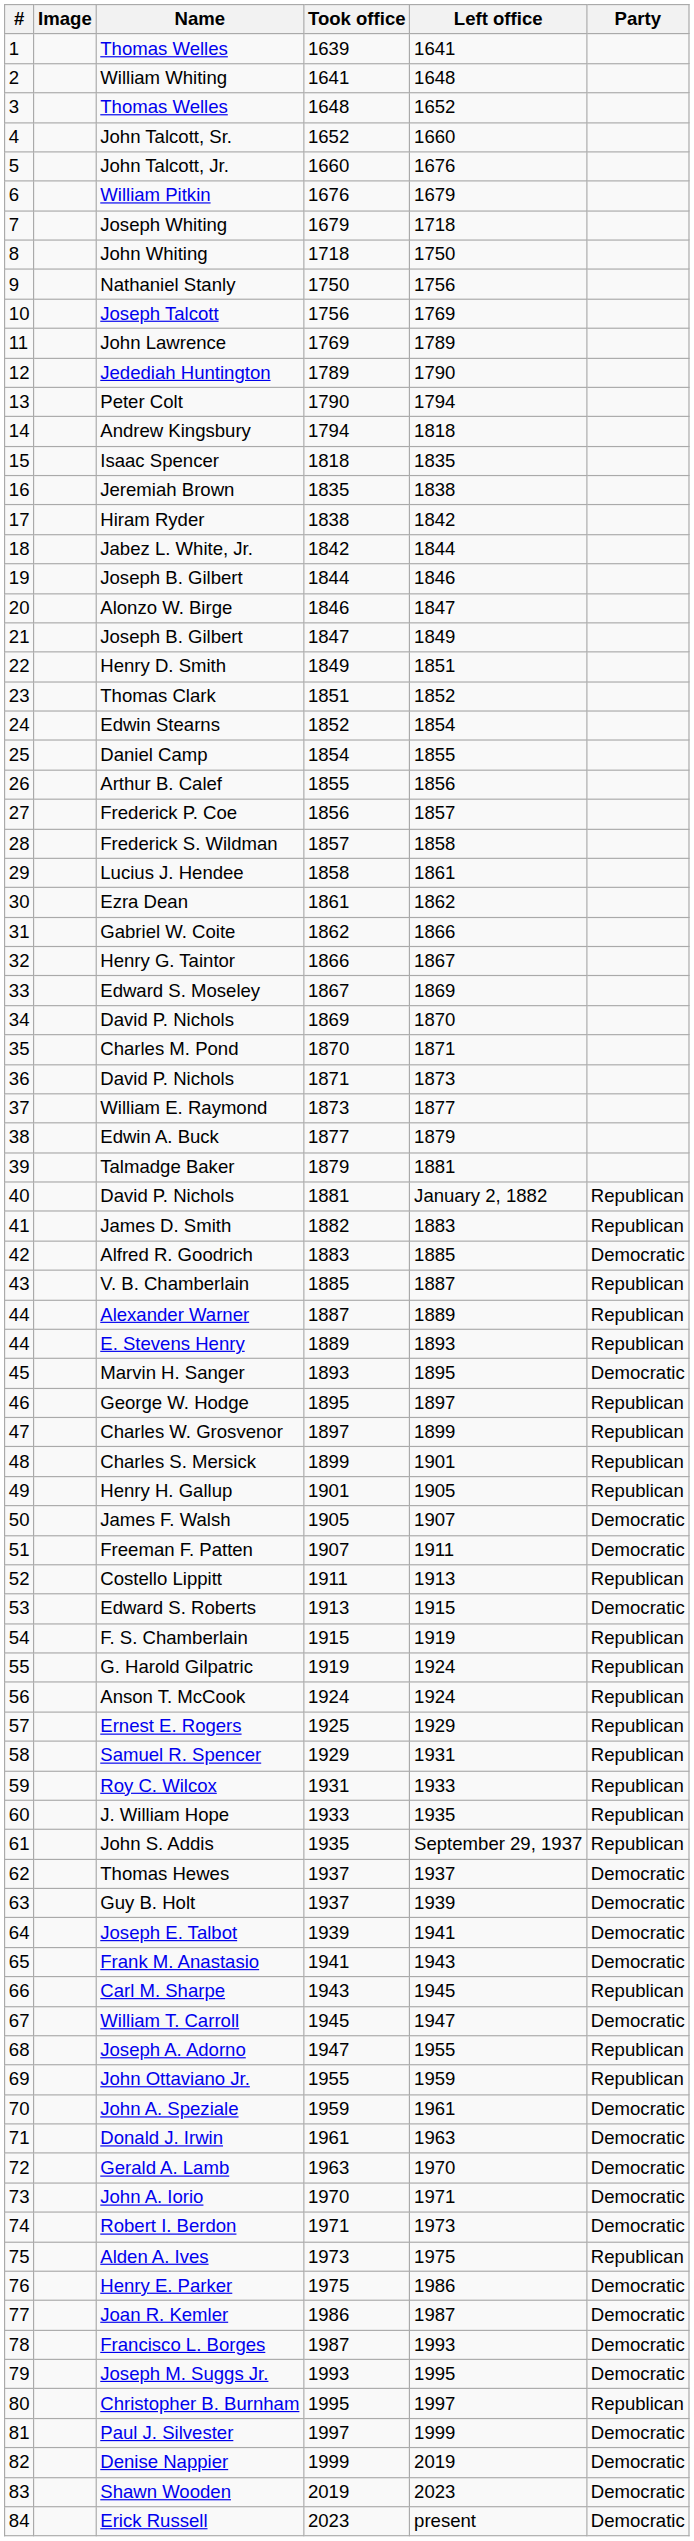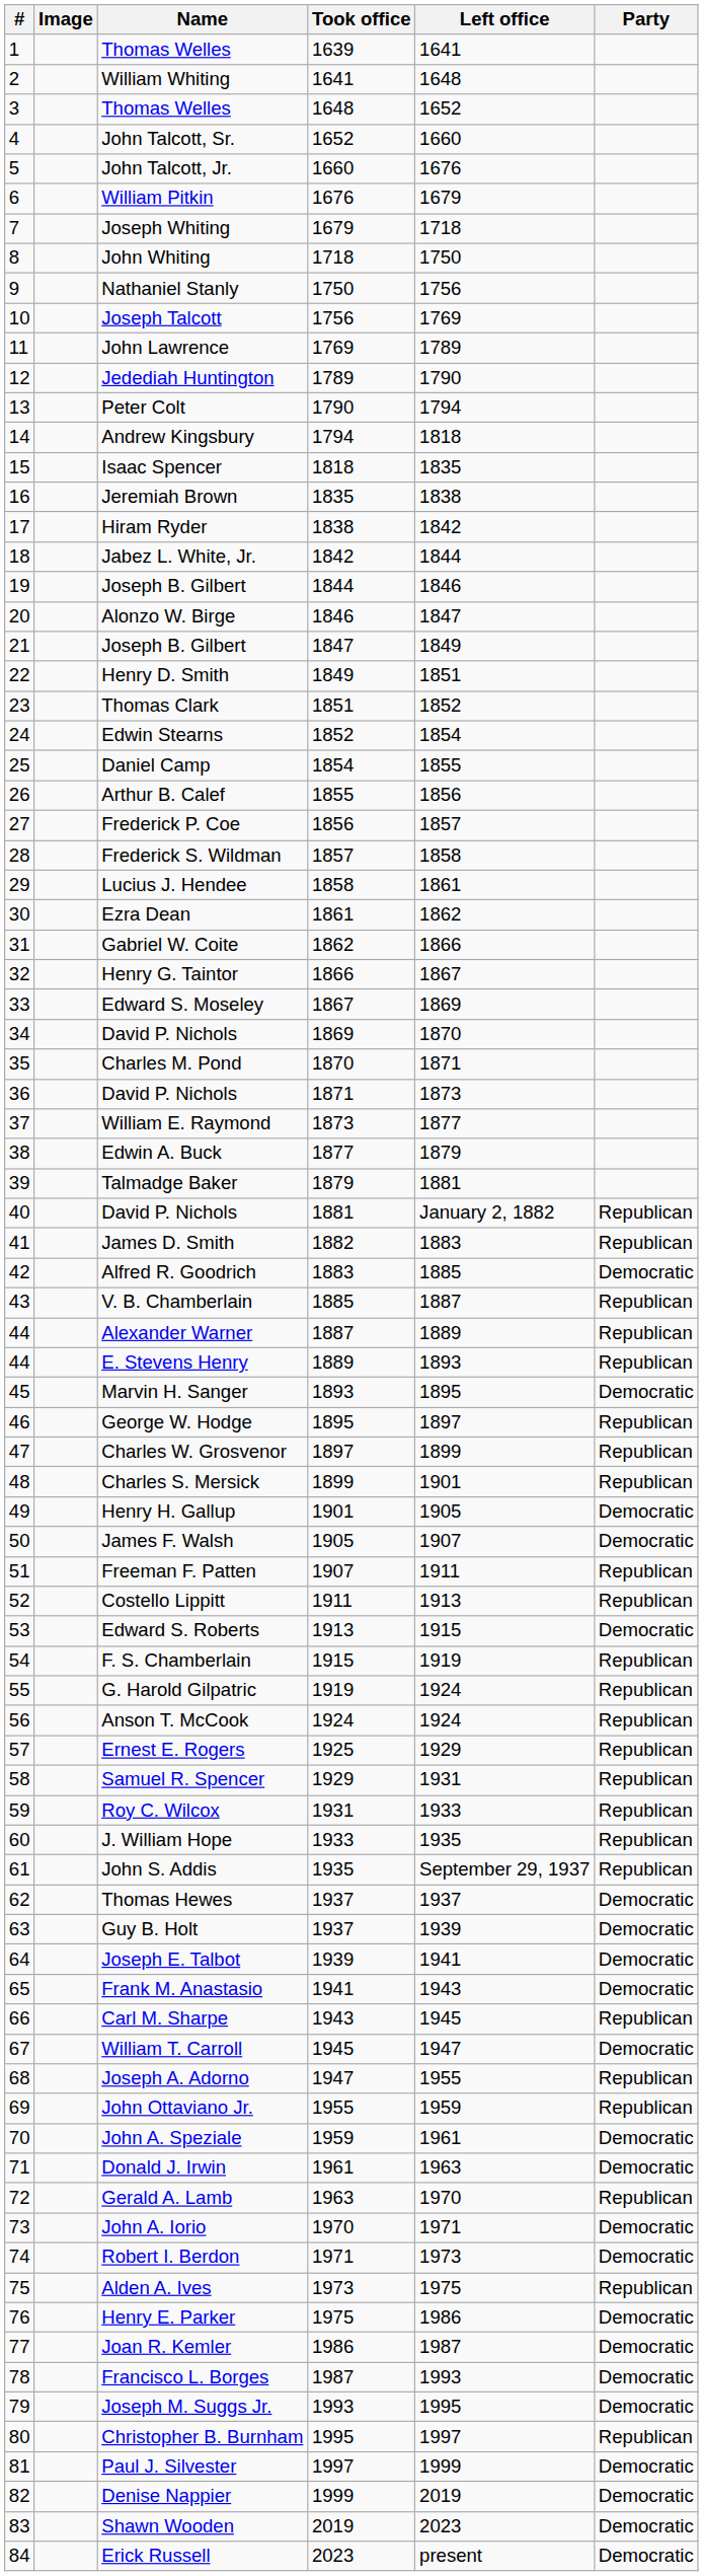Henry H. Gallup | Party: Republican -> Democratic
Freeman F. Patten | Party: Democratic -> Republican
Gerald A. Lamb | Party: Democratic -> Republican
